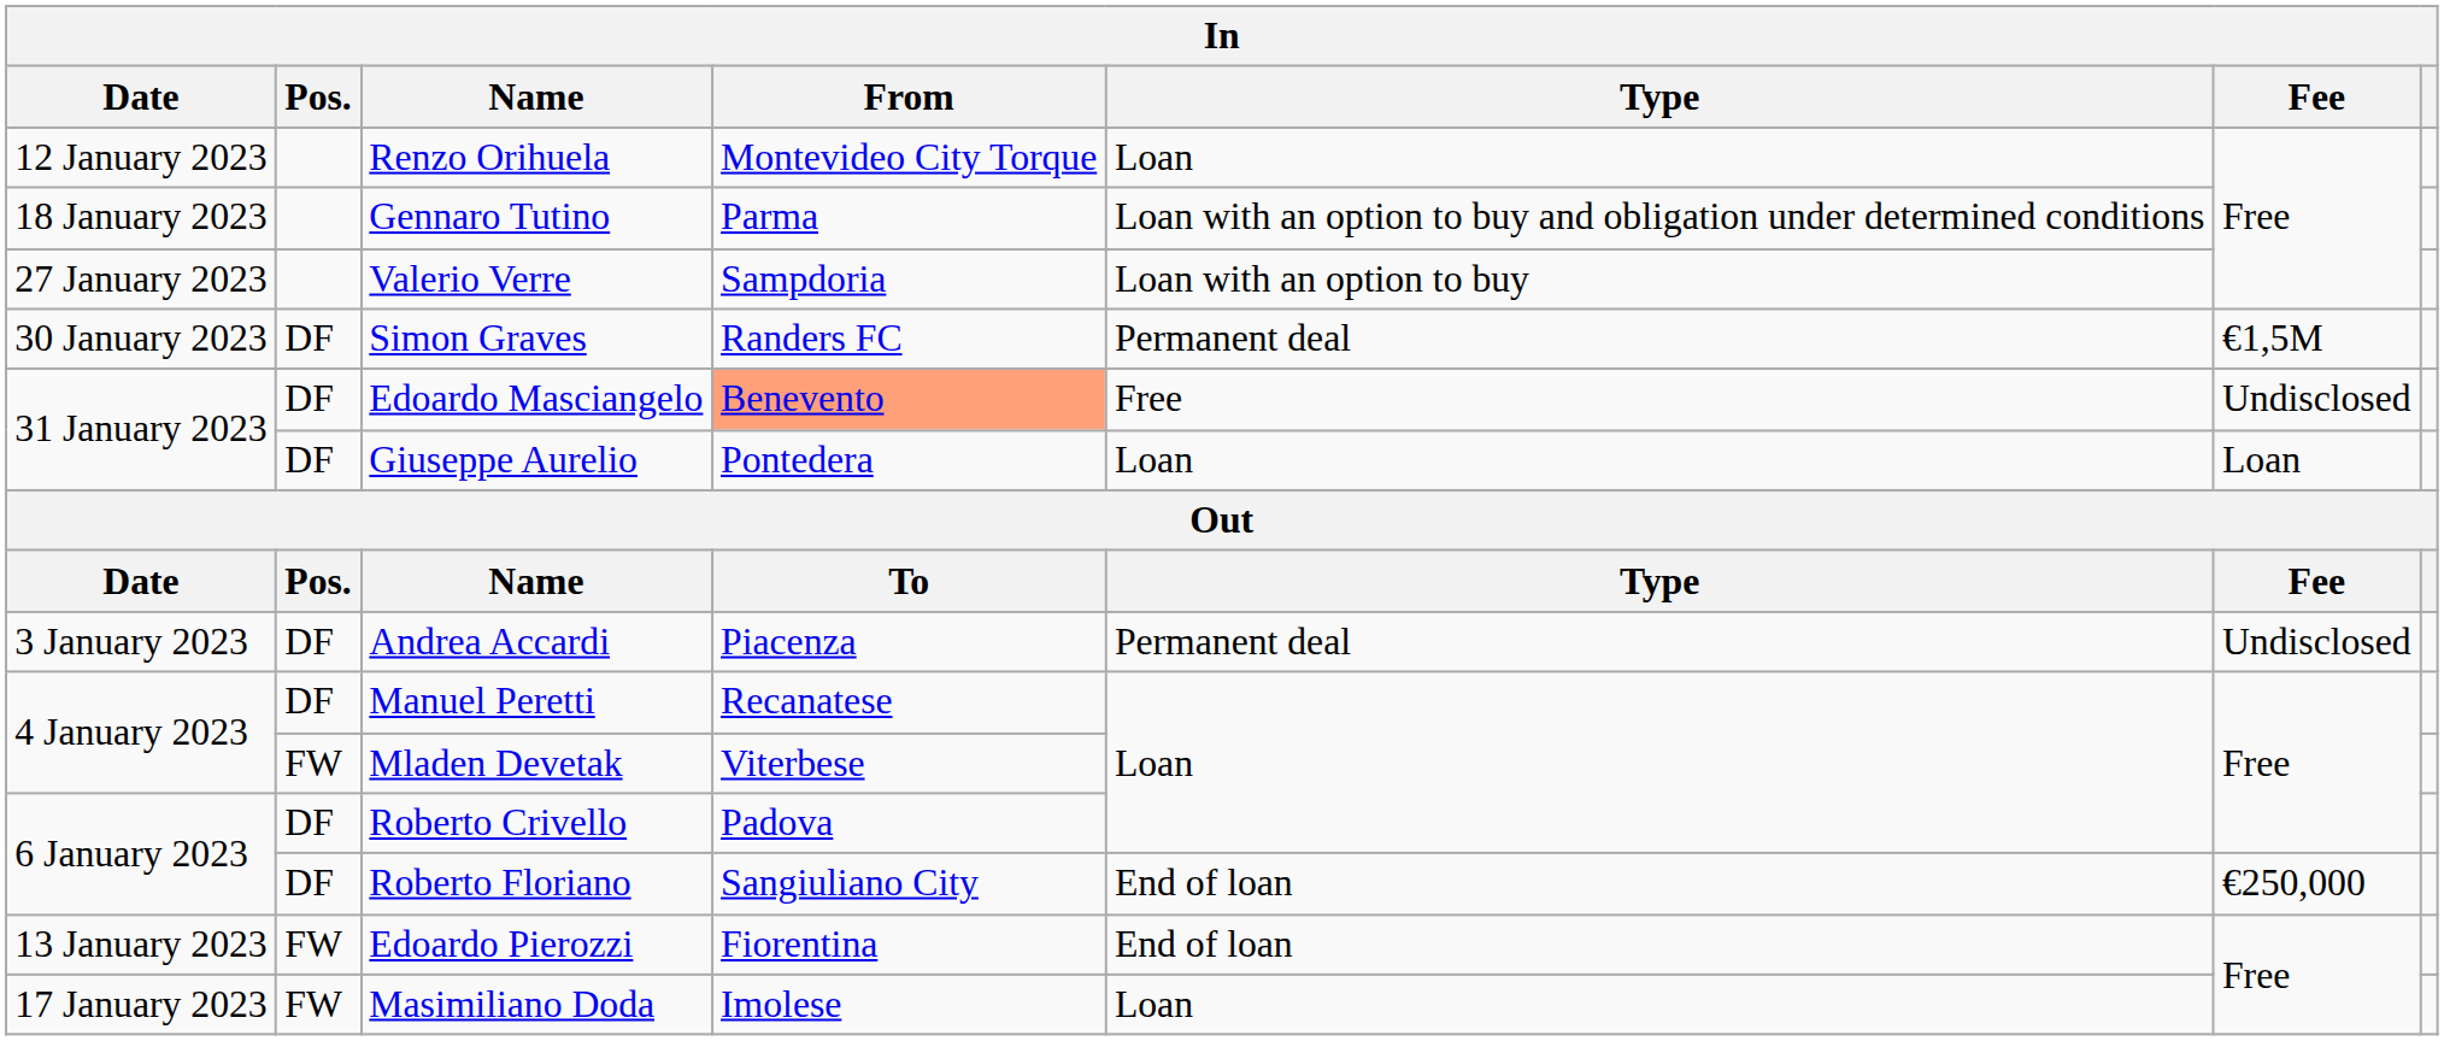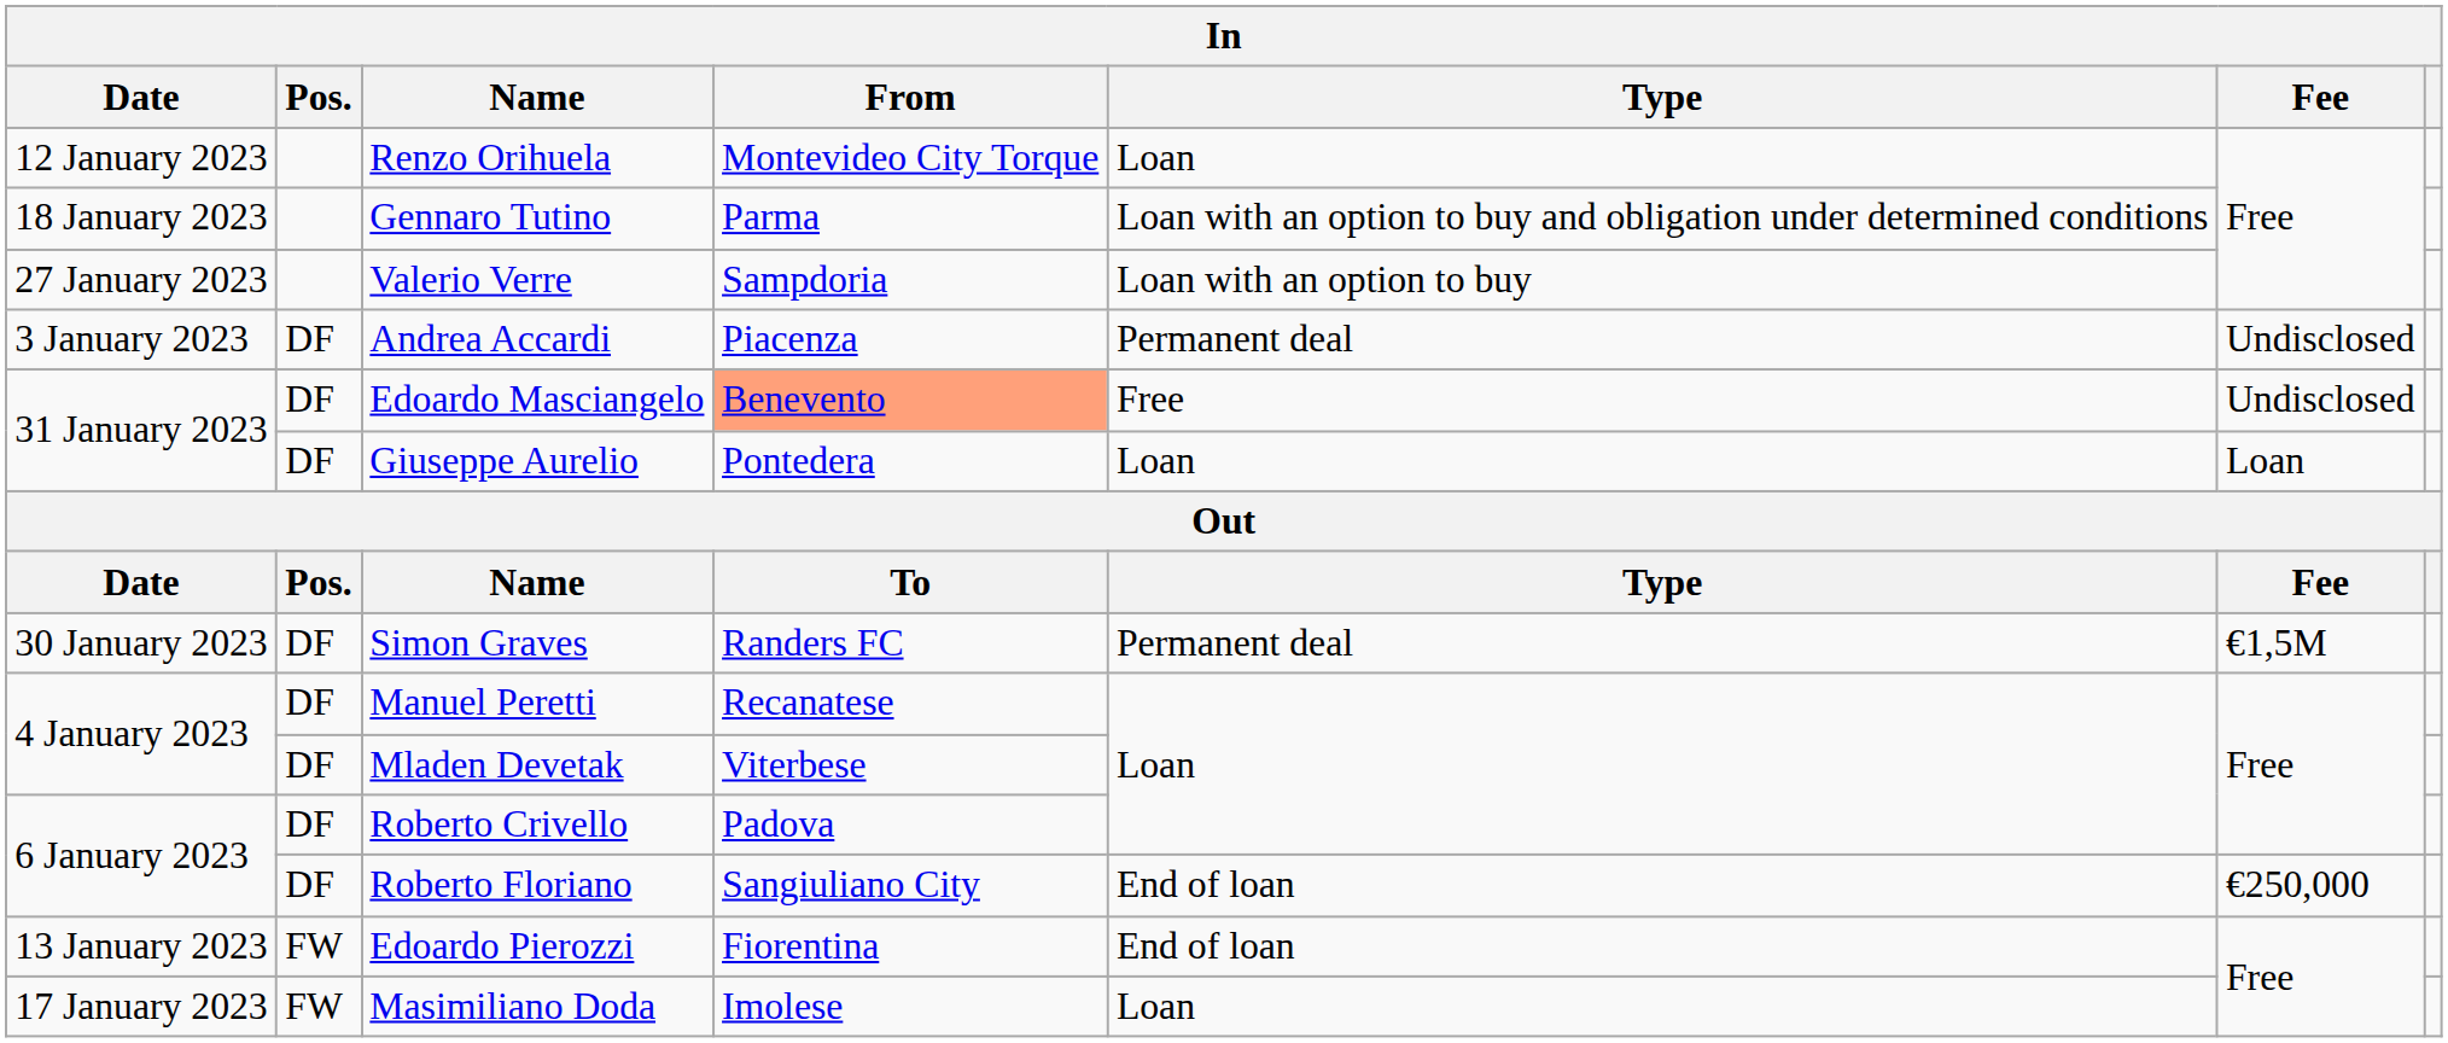rows swapped: Simon Graves <-> Andrea Accardi
Mladen Devetak | Pos.: FW -> DF
